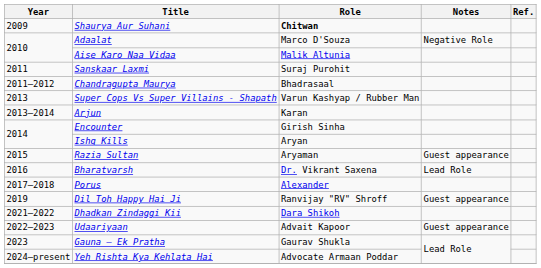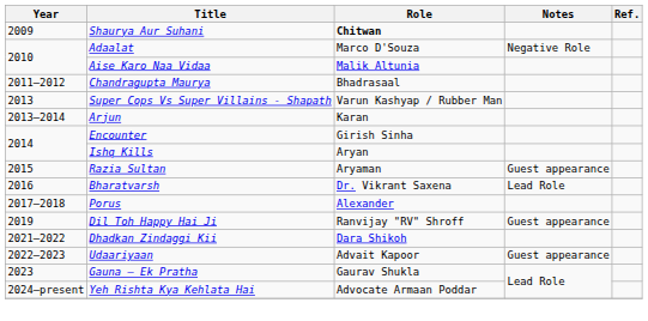- row: 2011 | Sanskaar Laxmi | Suraj Purohit
